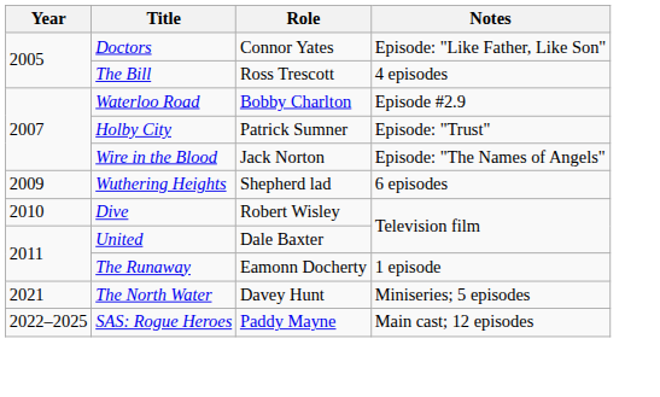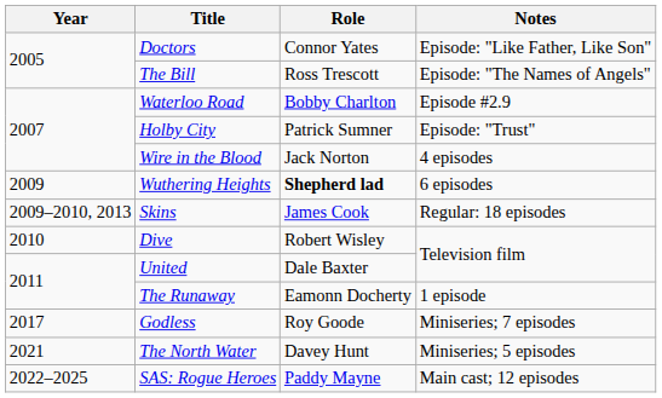The Bill | Notes: 4 episodes -> Episode: "The Names of Angels"
Wire in the Blood | Notes: Episode: "The Names of Angels" -> 4 episodes
Wuthering Heights | Role: normal -> bold
+ row: 2009–2010, 2013 | Skins | James Cook | Regular: 18 episodes
+ row: 2017 | Godless | Roy Goode | Miniseries; 7 episodes
